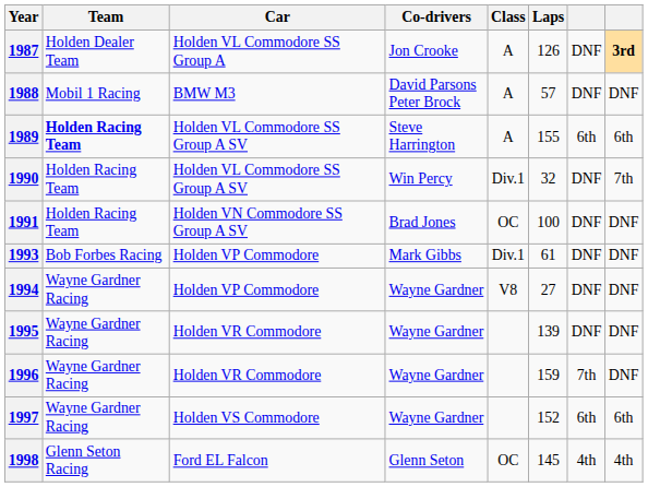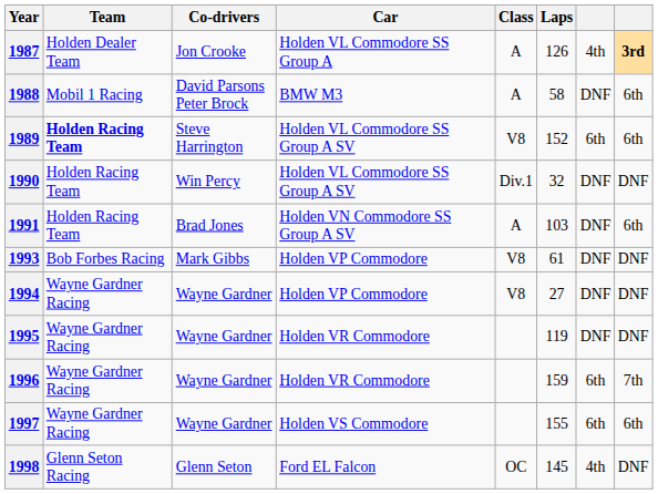columns swapped: Co-drivers <-> Car
1987 | column 7: DNF -> 4th
1988 | Laps: 57 -> 58
1988 | column 8: DNF -> 6th
1989 | Class: A -> V8
1989 | Laps: 155 -> 152
1990 | column 8: 7th -> DNF
1991 | Class: OC -> A
1991 | Laps: 100 -> 103
1991 | column 8: DNF -> 6th
1993 | Class: Div.1 -> V8
1995 | Laps: 139 -> 119
1996 | column 7: 7th -> 6th
1996 | column 8: DNF -> 7th
1997 | Laps: 152 -> 155
1998 | column 8: 4th -> DNF
